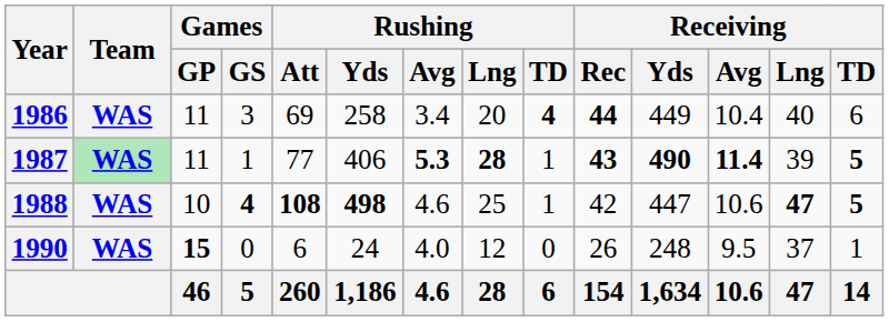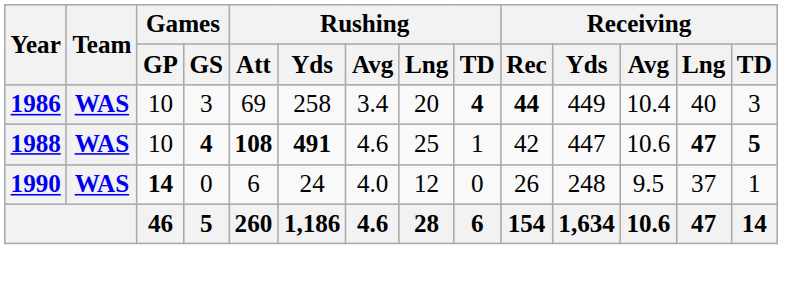1986 | Games / GP: 11 -> 10
1986 | Receiving / TD: 6 -> 3
- row: 1987 | WAS | 11 | 1 | 77 | 406 | 5.3 | 28 | 1 | 43 | 490 | 11.4 | 39 | 5
1988 | Rushing / Yds: 498 -> 491
1990 | Games / GP: 15 -> 14
